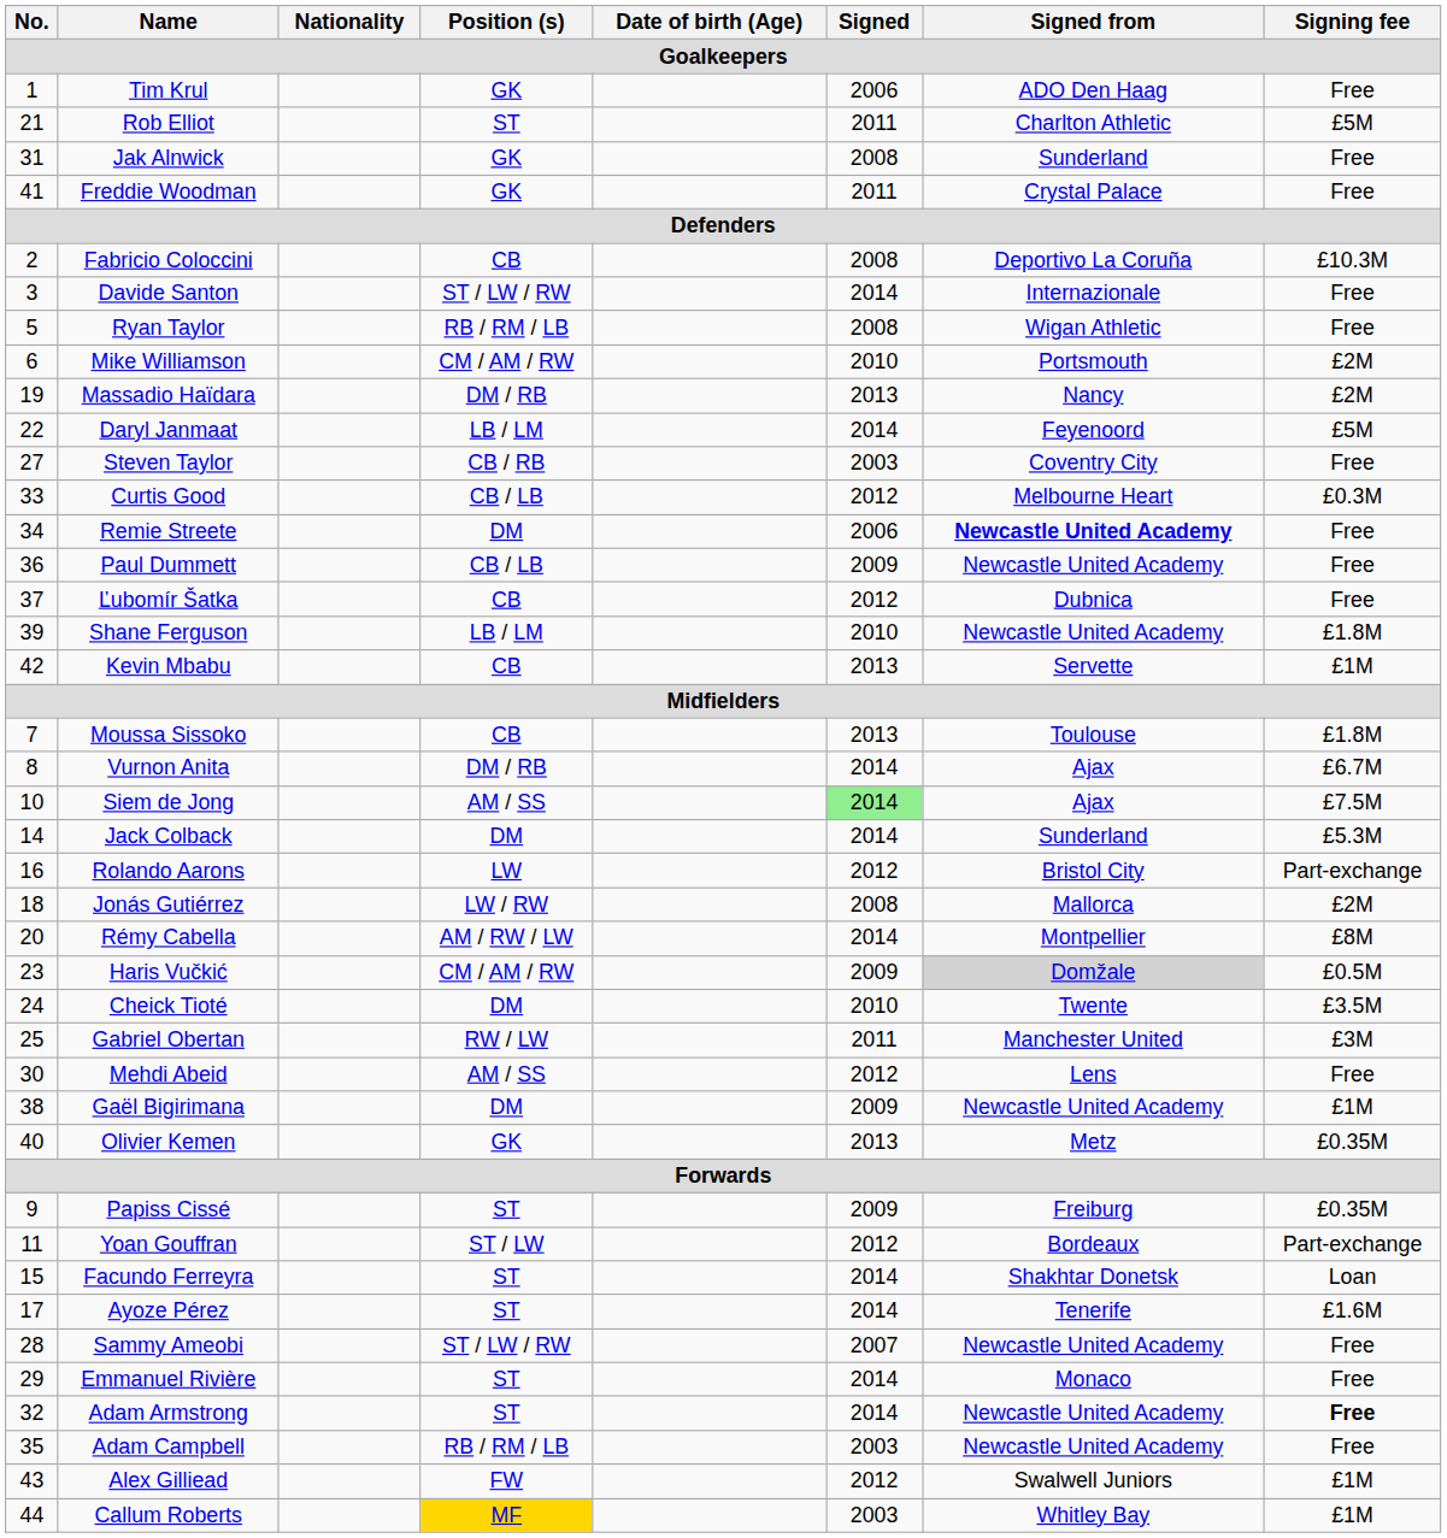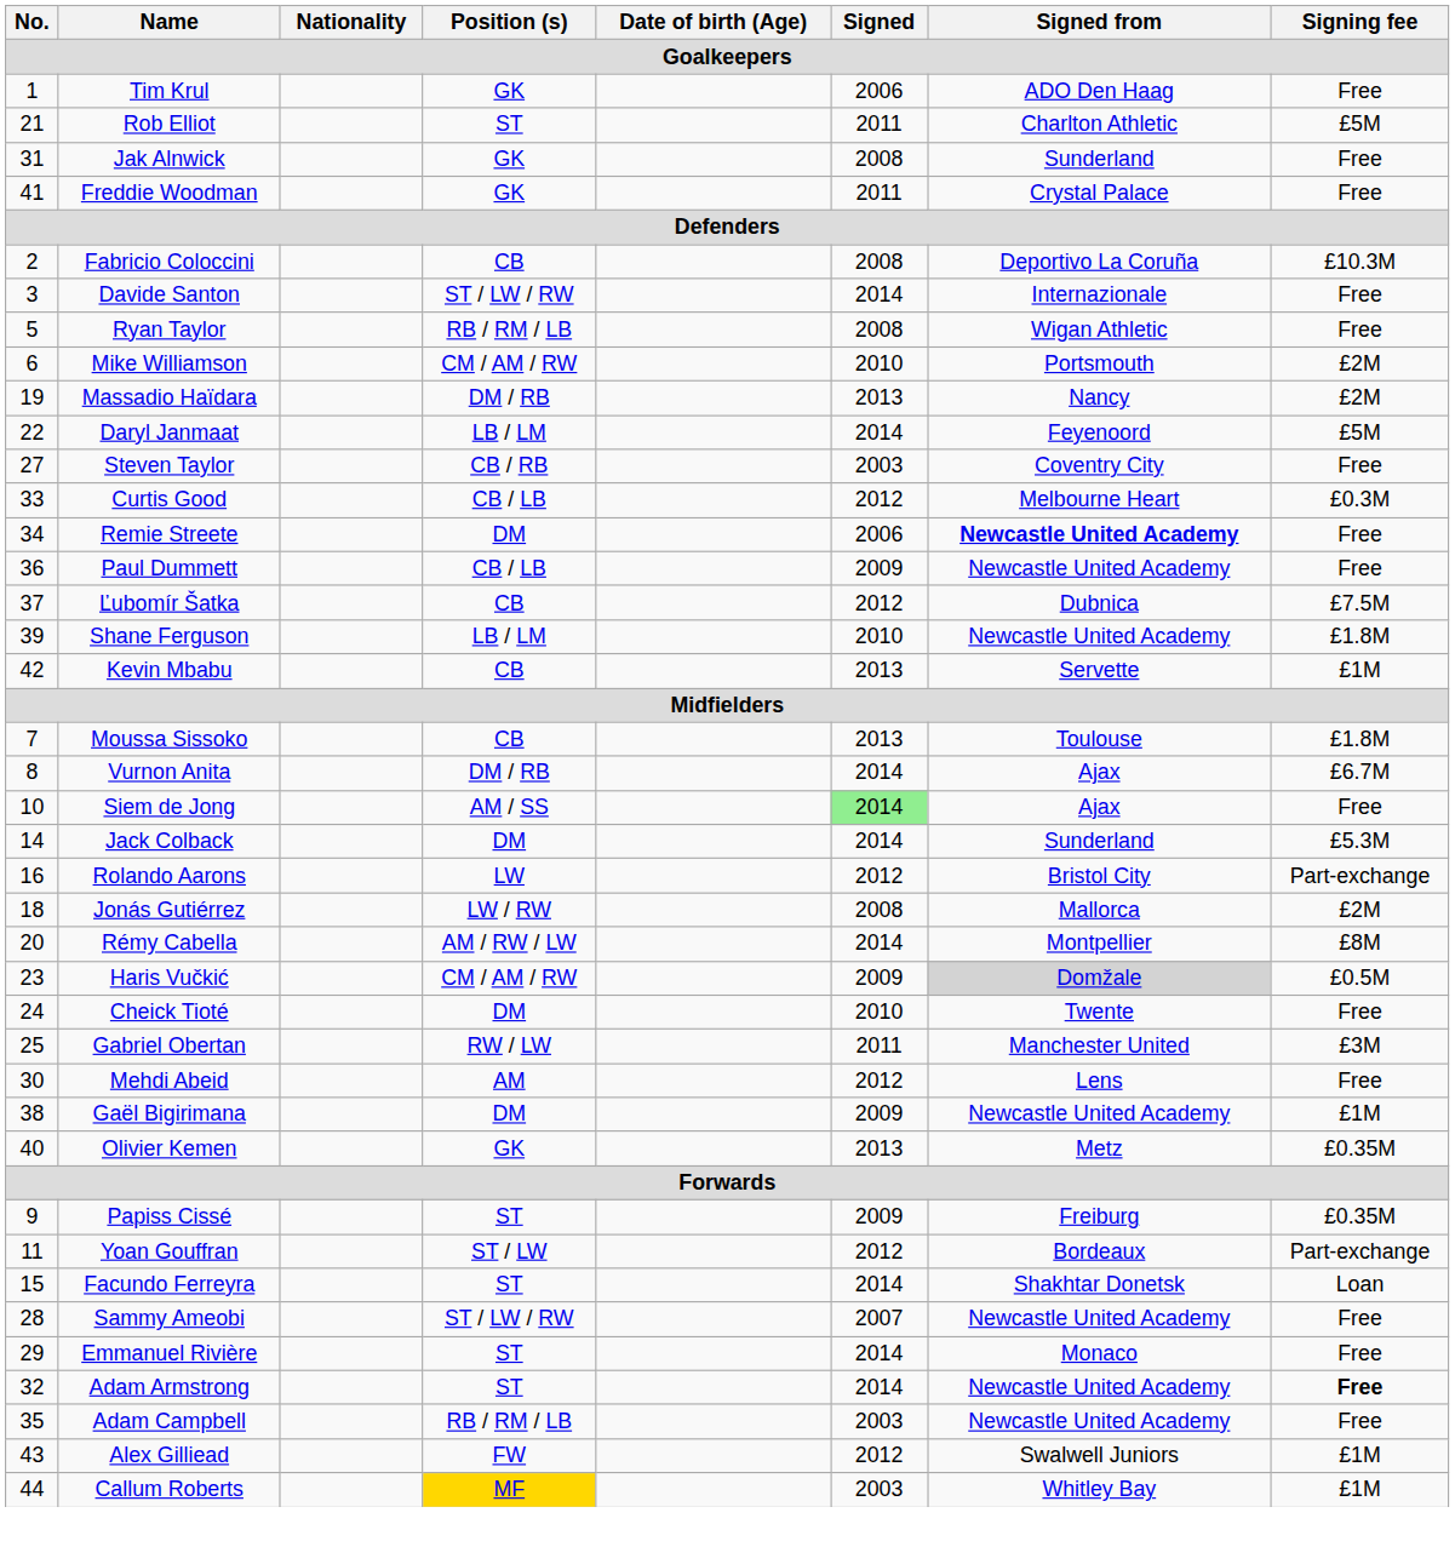Ľubomír Šatka | Signing fee: Free -> £7.5M
Siem de Jong | Signing fee: £7.5M -> Free
Cheick Tioté | Signing fee: £3.5M -> Free
Mehdi Abeid | Position (s): AM / SS -> AM
- row: 17 | Ayoze Pérez | ST | 2014 | Tenerife | £1.6M
